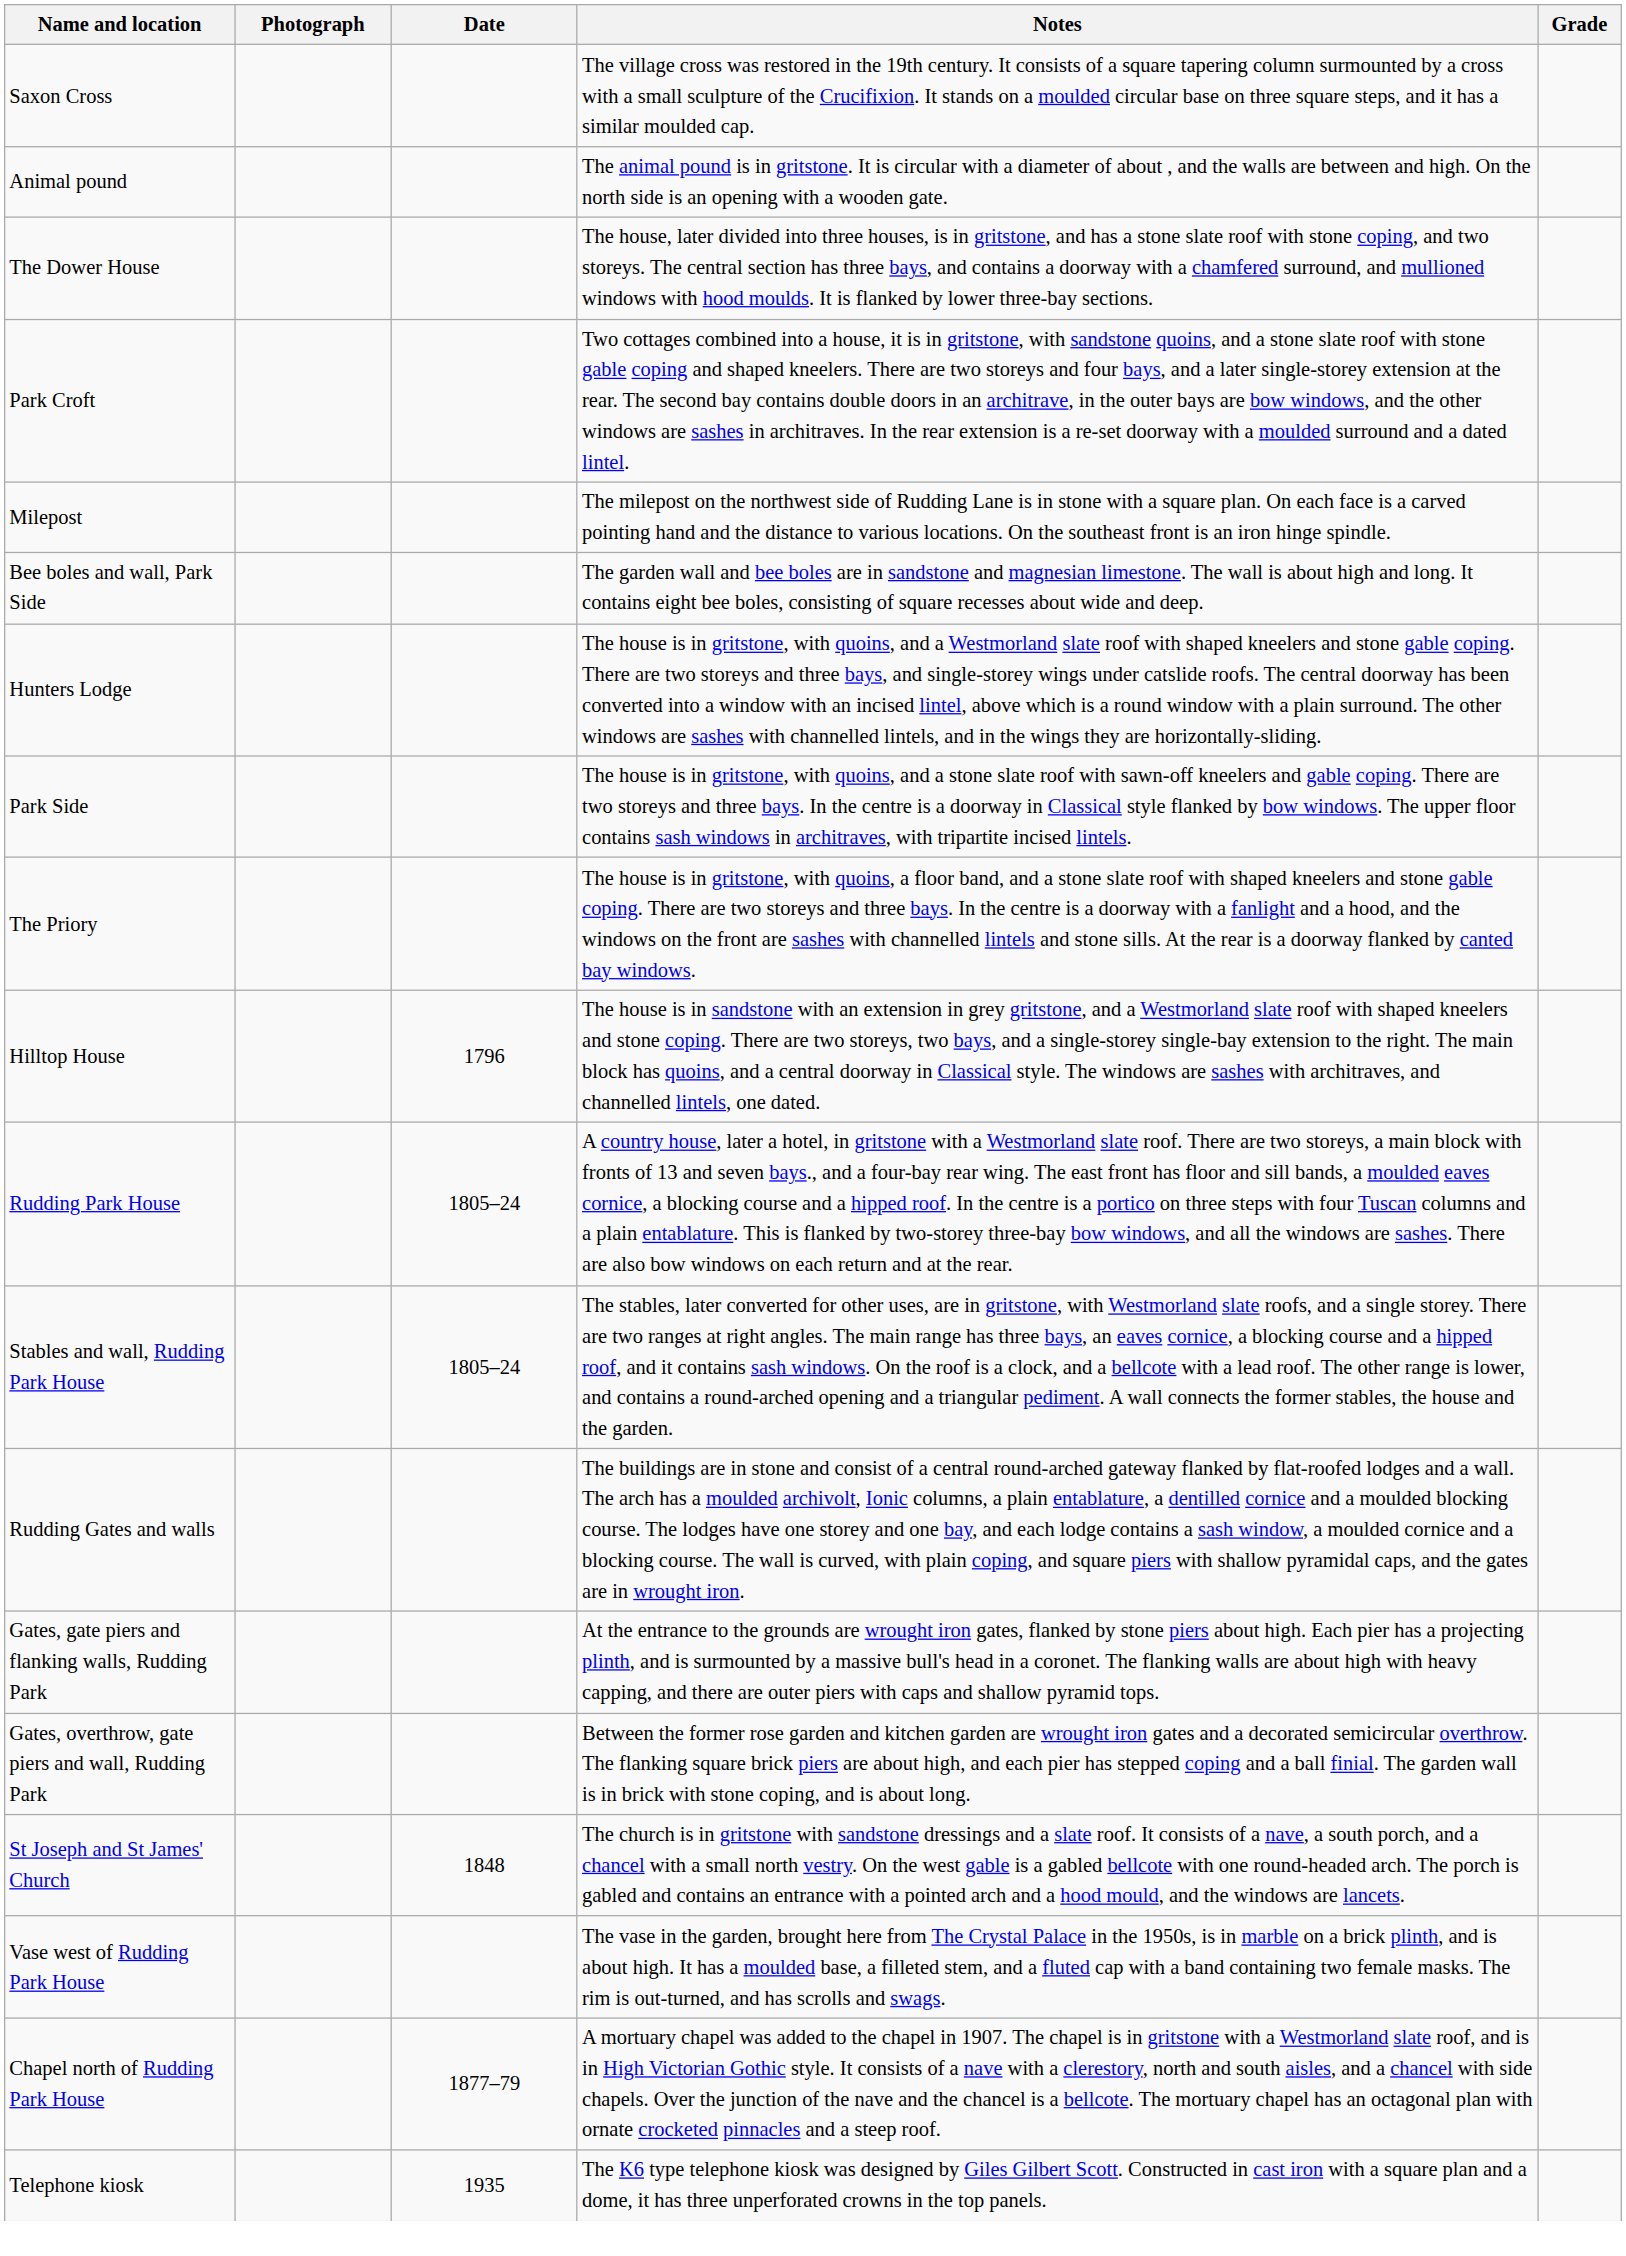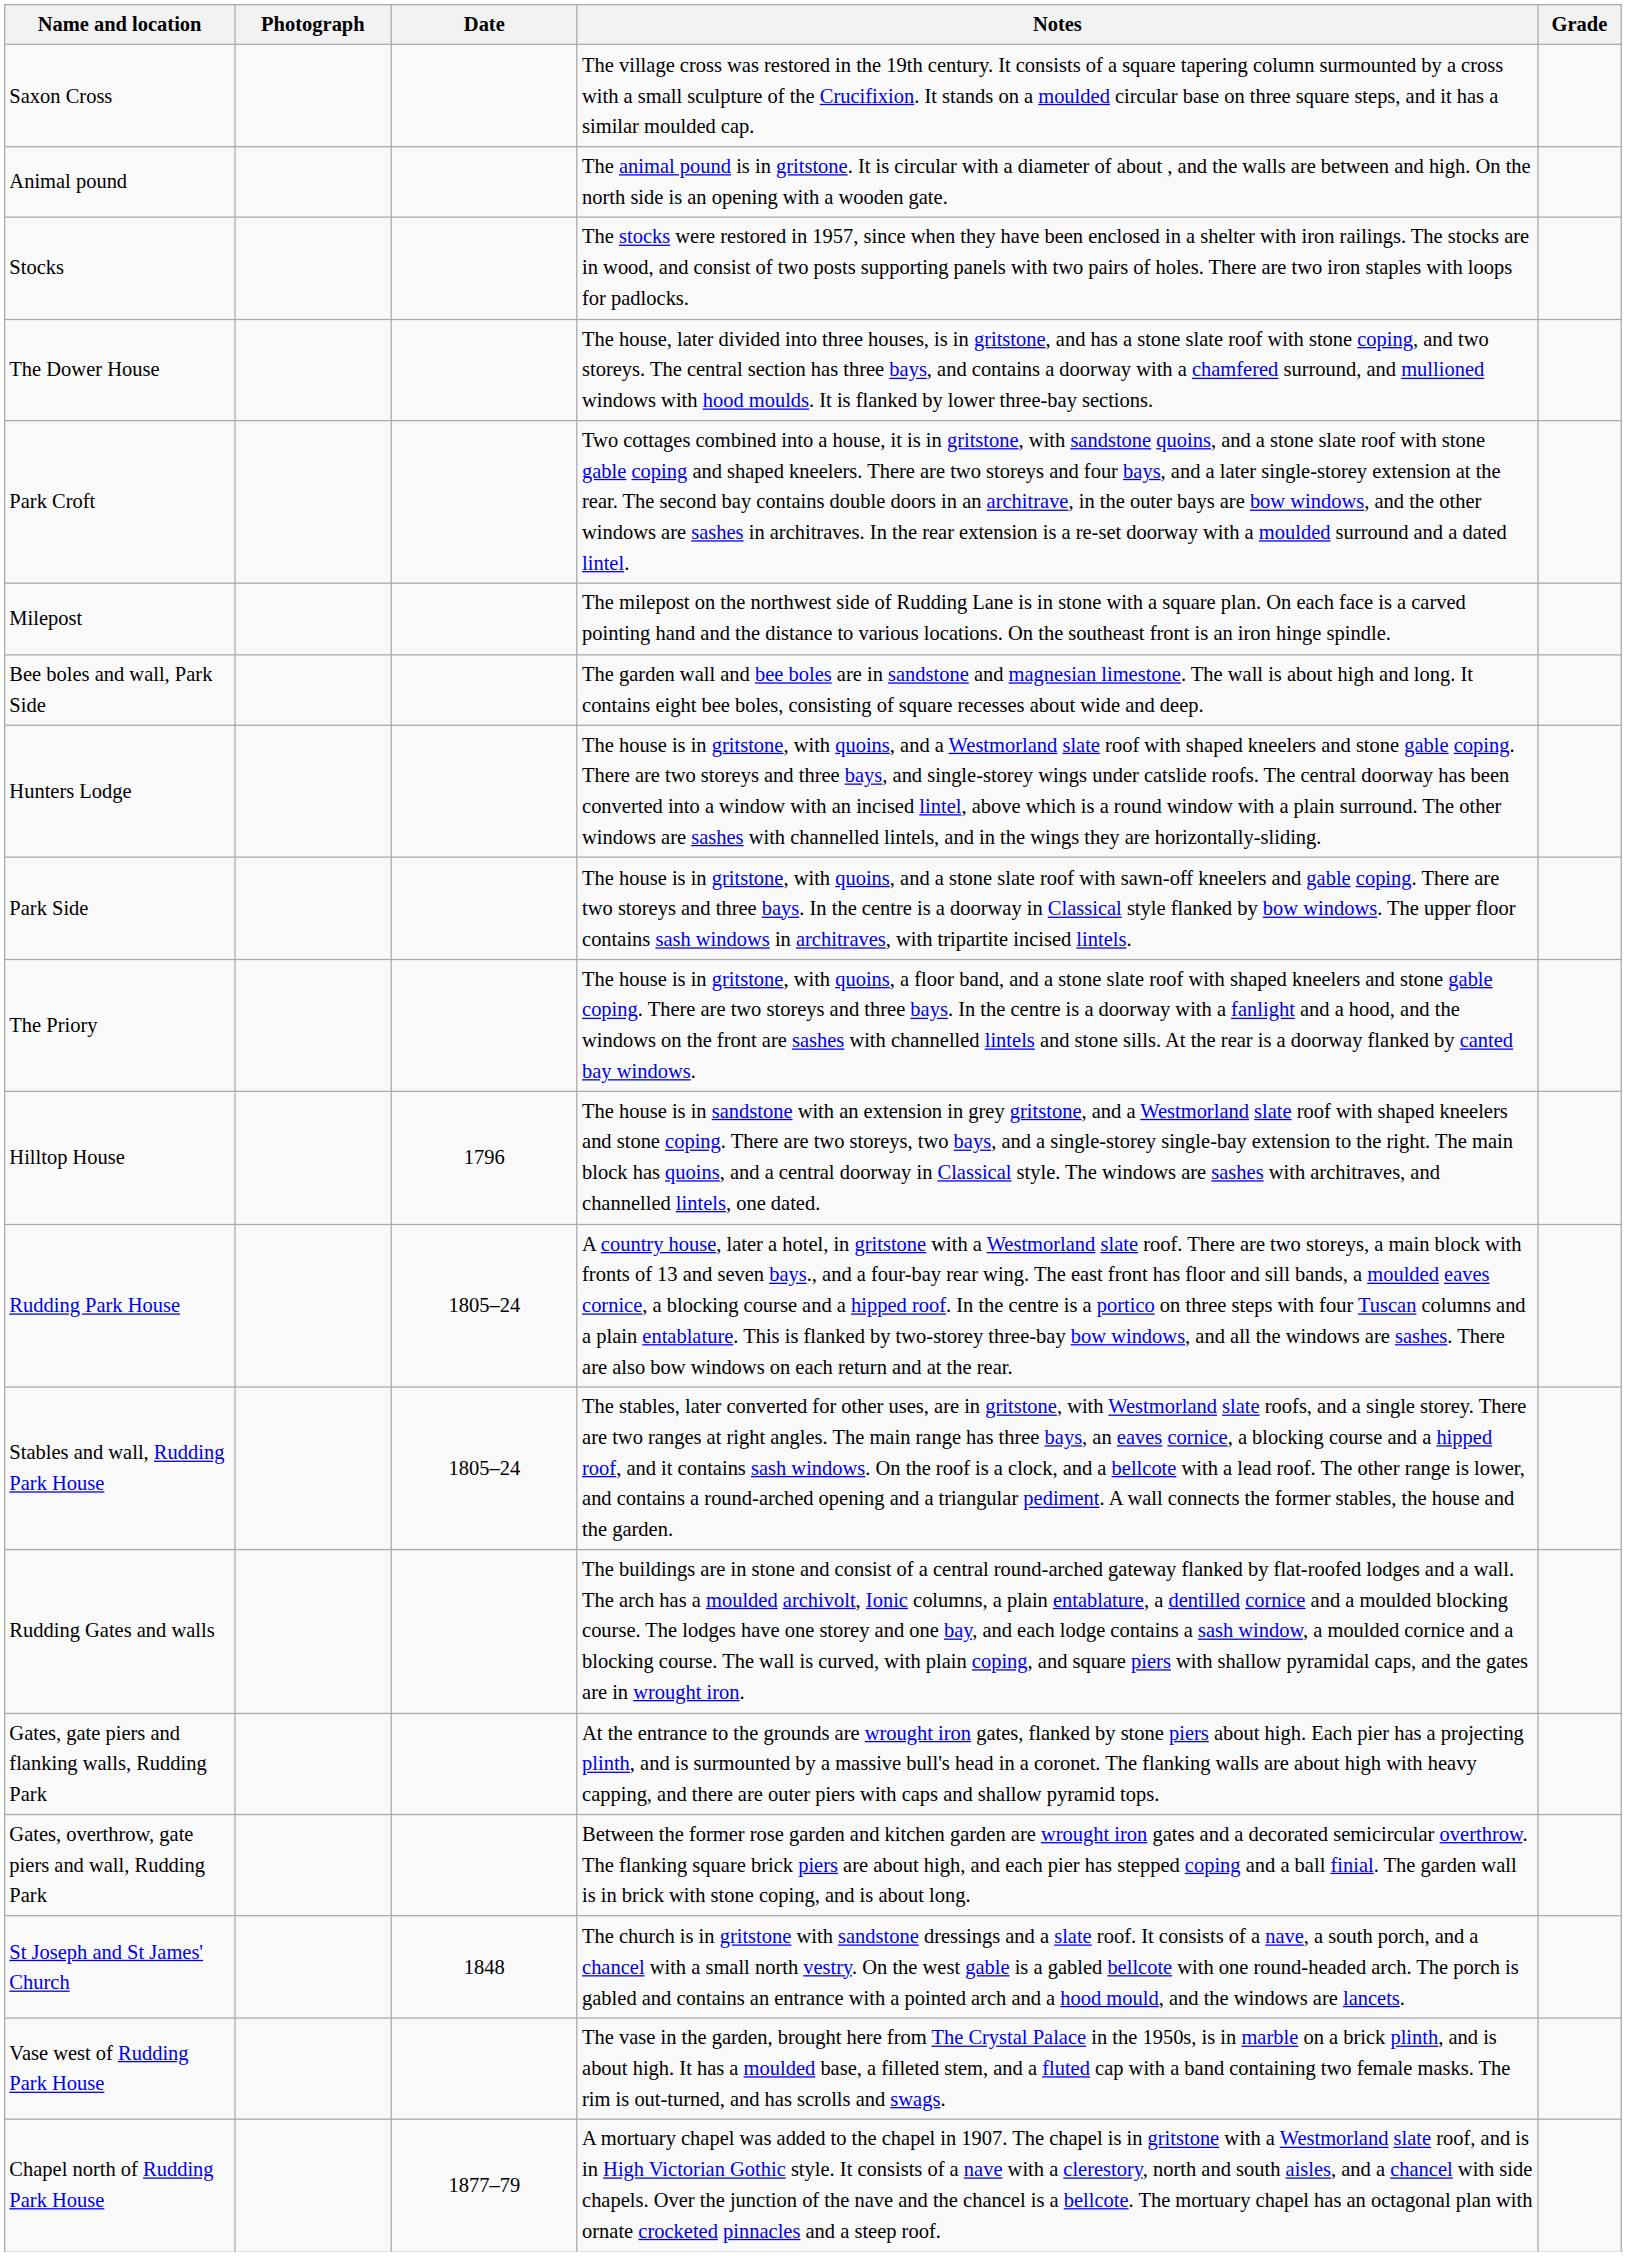+ row: Stocks | The stocks were restored in 1957, since when they have been enclosed in a shelter with iron railings. The stocks are in wood, and consist of two posts supporting panels with two pairs of holes. There are two iron staples with loops for padlocks.
- row: Telephone kiosk | 1935 | The K6 type telephone kiosk was designed by Giles Gilbert Scott. Constructed in cast iron with a square plan and a dome, it has three unperforated crowns in the top panels.
